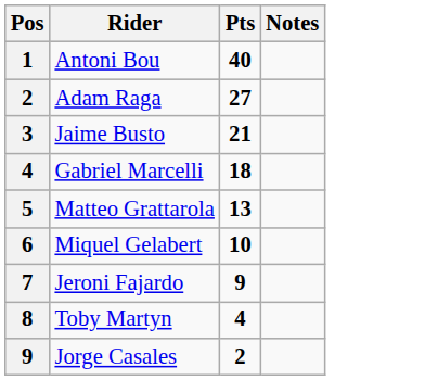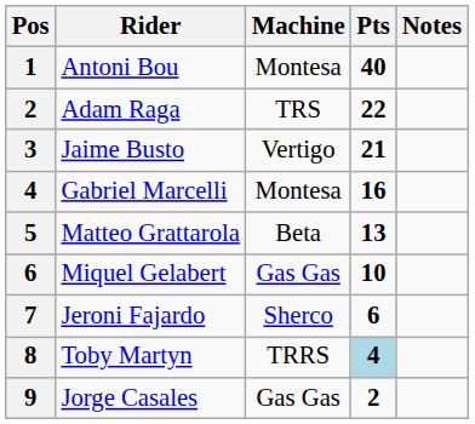+ column: Machine | Montesa | TRS | Vertigo | Montesa | Beta | Gas Gas | Sherco | TRRS | Gas Gas
Adam Raga | Pts: 27 -> 22
Gabriel Marcelli | Pts: 18 -> 16
Jeroni Fajardo | Pts: 9 -> 6
Toby Martyn | Pts: no background -> lightblue background
